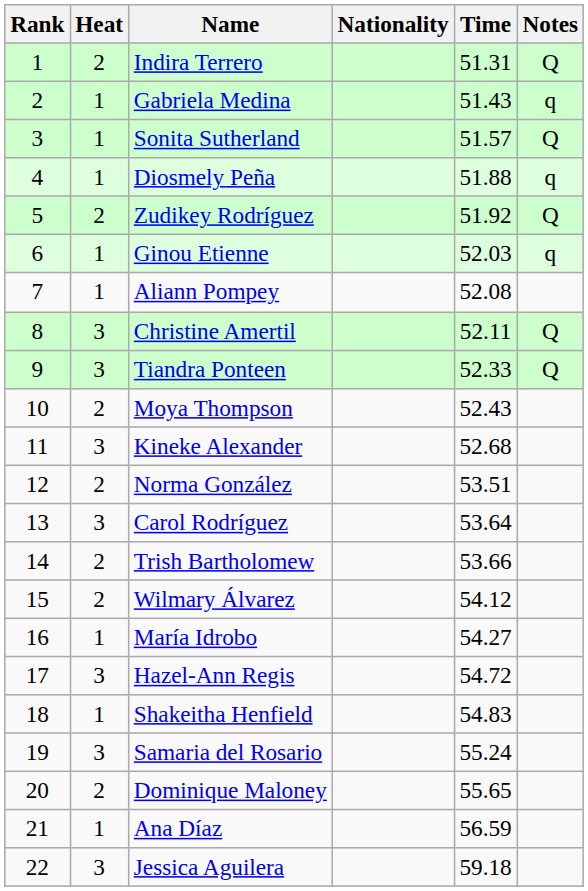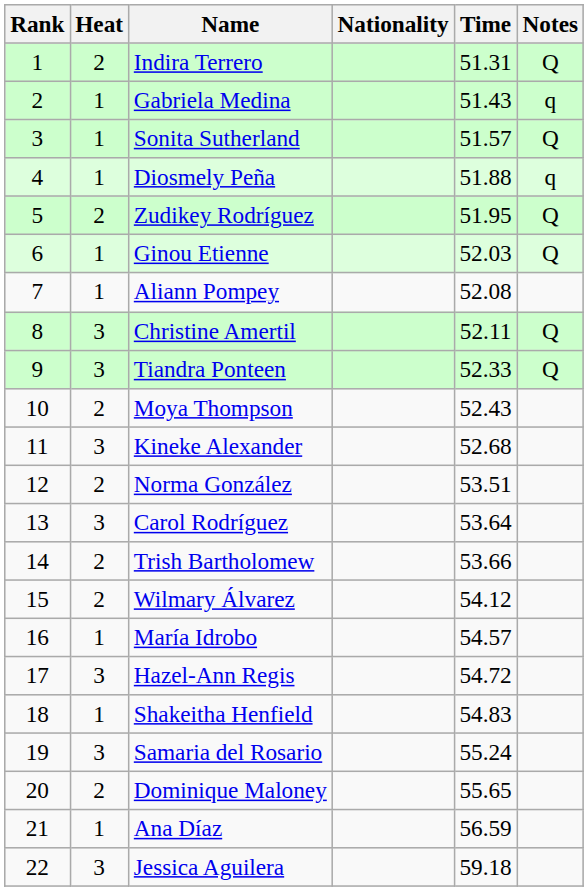Zudikey Rodríguez | Time: 51.92 -> 51.95
Ginou Etienne | Notes: q -> Q
María Idrobo | Time: 54.27 -> 54.57
